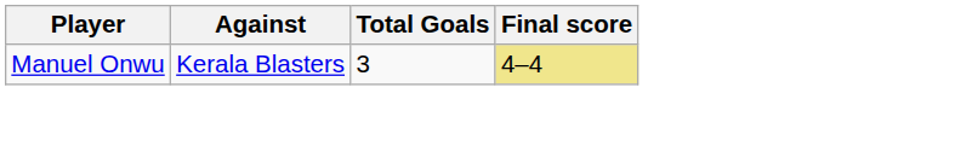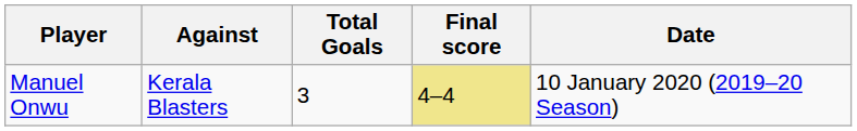+ column: Date | 10 January 2020 (2019–20 Season)
